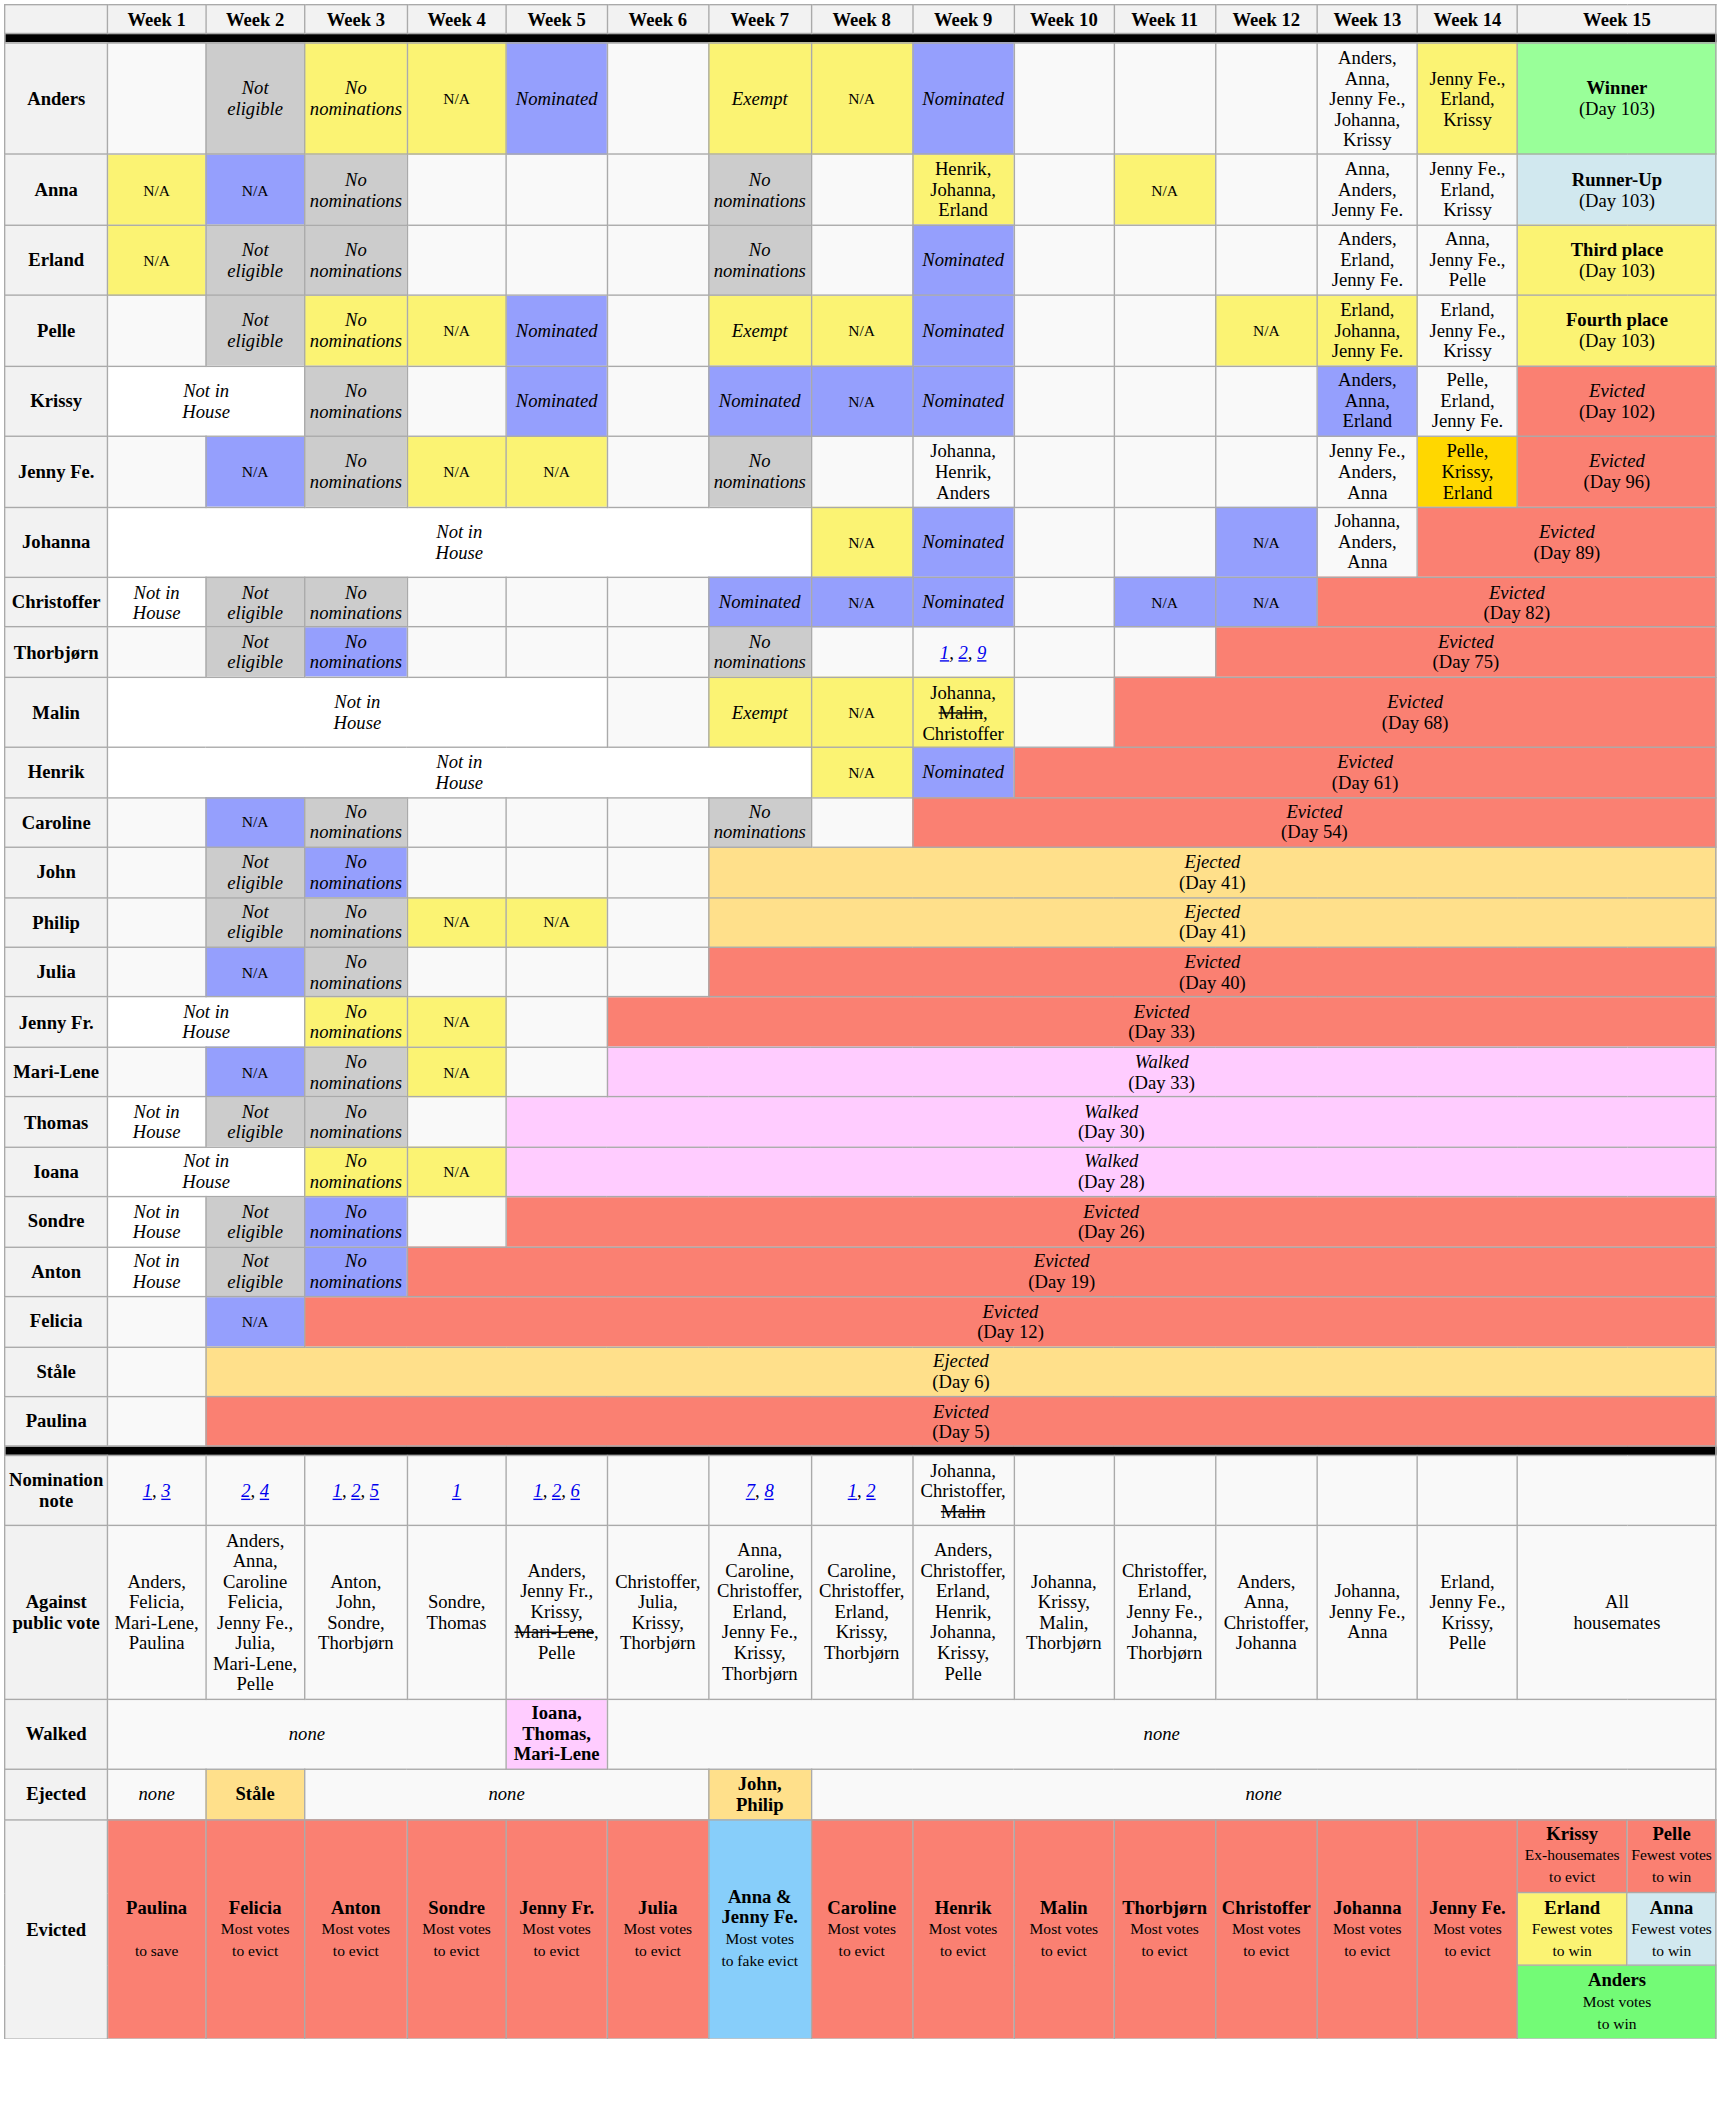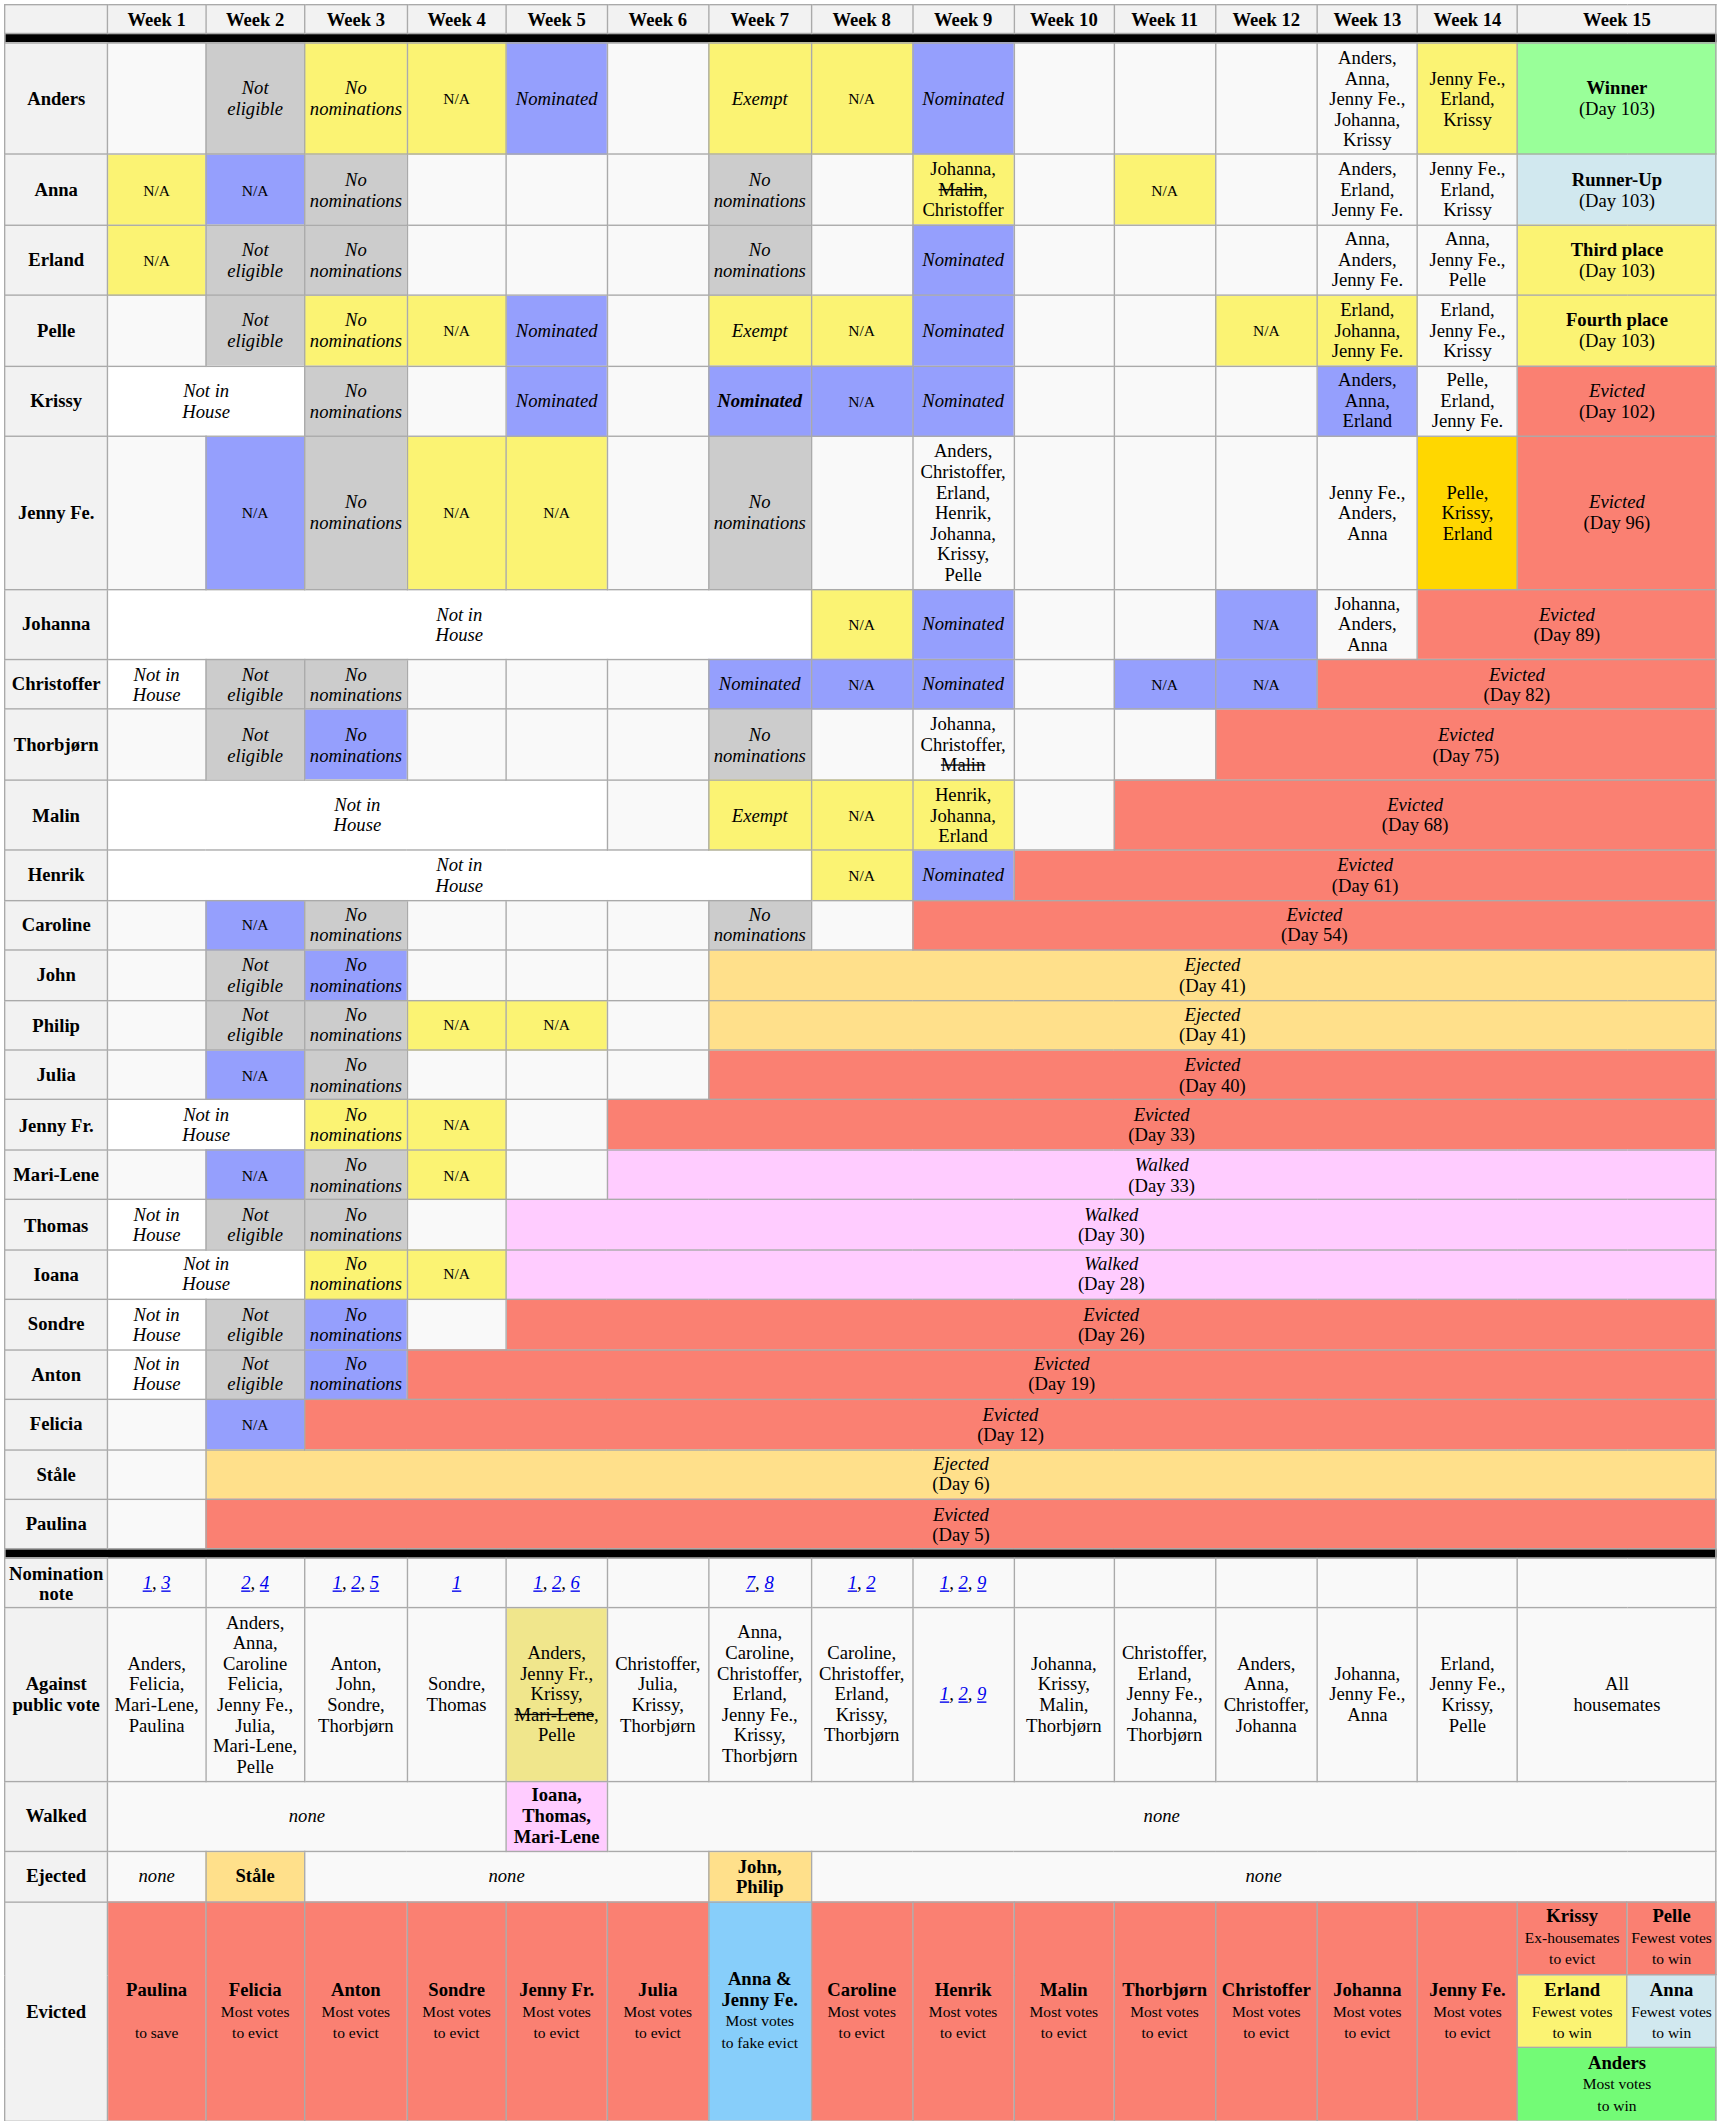Anna | Week 9: Henrik, Johanna, Erland -> Johanna, Malin, Christoffer
Anna | Week 13: Anna, Anders, Jenny Fe. -> Anders, Erland, Jenny Fe.
Erland | Week 13: Anders, Erland, Jenny Fe. -> Anna, Anders, Jenny Fe.
Krissy | Week 7: normal -> bold
Jenny Fe. | Week 9: Johanna, Henrik, Anders -> Anders, Christoffer, Erland, Henrik, Johanna, Krissy, Pelle
Thorbjørn | Week 9: 1, 2, 9 -> Johanna, Christoffer, Malin
Malin | Week 9: Johanna, Malin, Christoffer -> Henrik, Johanna, Erland
Nomination note | Week 9: Johanna, Christoffer, Malin -> 1, 2, 9
Against public vote | Week 5: no background -> khaki background
Against public vote | Week 9: Anders, Christoffer, Erland, Henrik, Johanna, Krissy, Pelle -> 1, 2, 9
